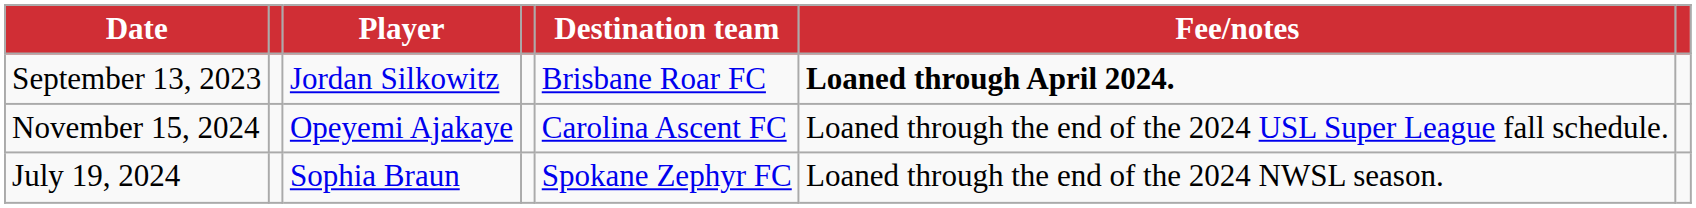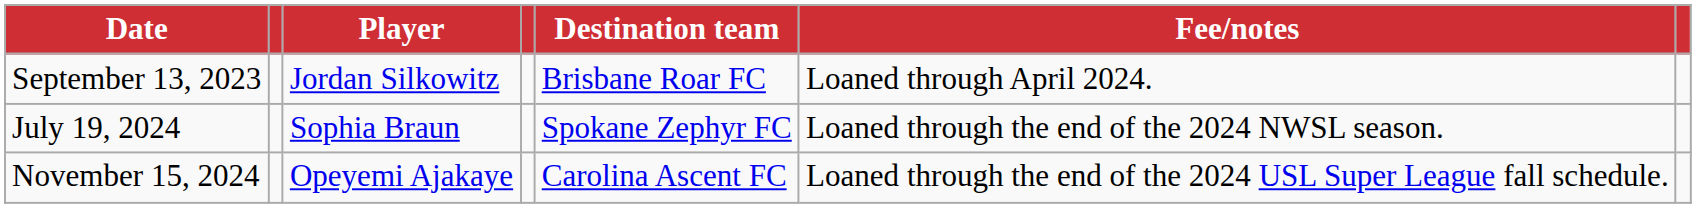September 13, 2023 | Fee/notes: bold -> normal
rows swapped: July 19, 2024 <-> November 15, 2024
